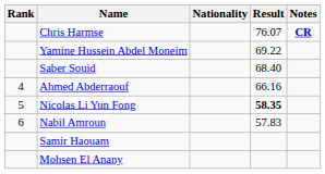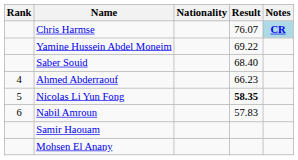Chris Harmse | Notes: no background -> lightblue background
Ahmed Abderraouf | Result: 66.16 -> 66.23
